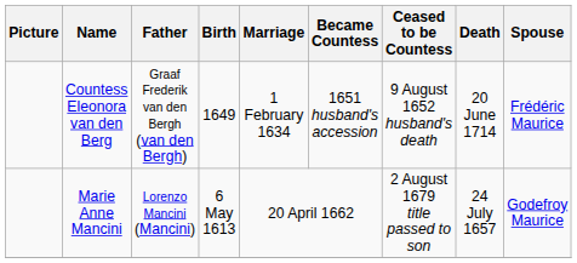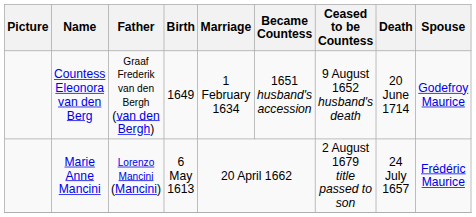Countess Eleonora van den Berg | Spouse: Frédéric Maurice -> Godefroy Maurice
Marie Anne Mancini | Spouse: Godefroy Maurice -> Frédéric Maurice
